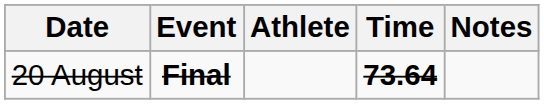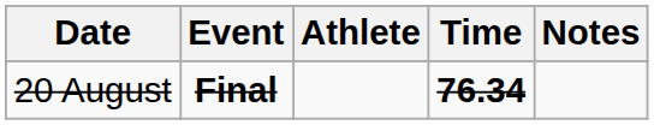20 August | Time: 73.64 -> 76.34
